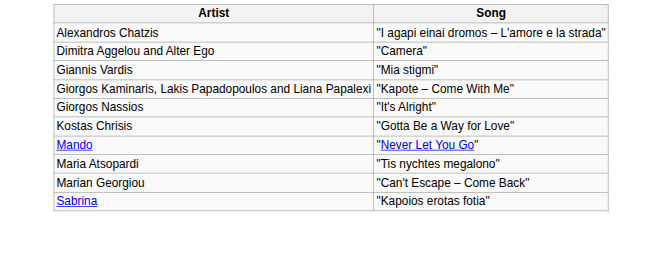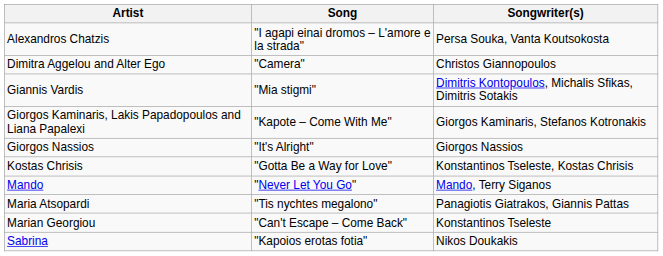+ column: Songwriter(s) | Persa Souka, Vanta Koutsokosta | Christos Giannopoulos | Dimitris Kontopoulos, Michalis Sfikas, Dimitris Sotakis | Giorgos Kaminaris, Stefanos Kotronakis | Giorgos Nassios | Konstantinos Tseleste, Kostas Chrisis | Mando, Terry Siganos | Panagiotis Giatrakos, Giannis Pattas | Konstantinos Tseleste | Nikos Doukakis
